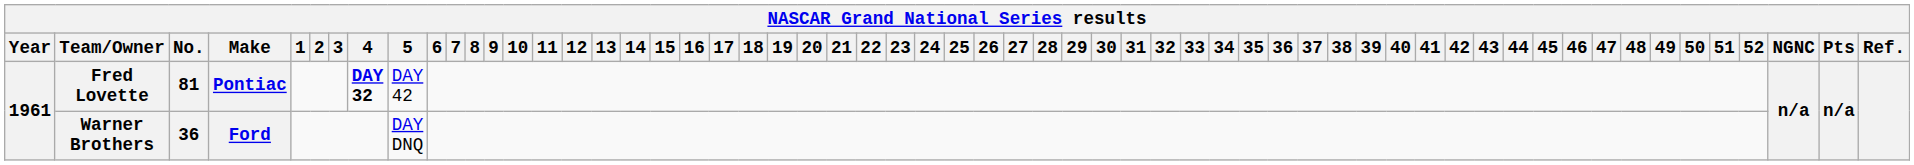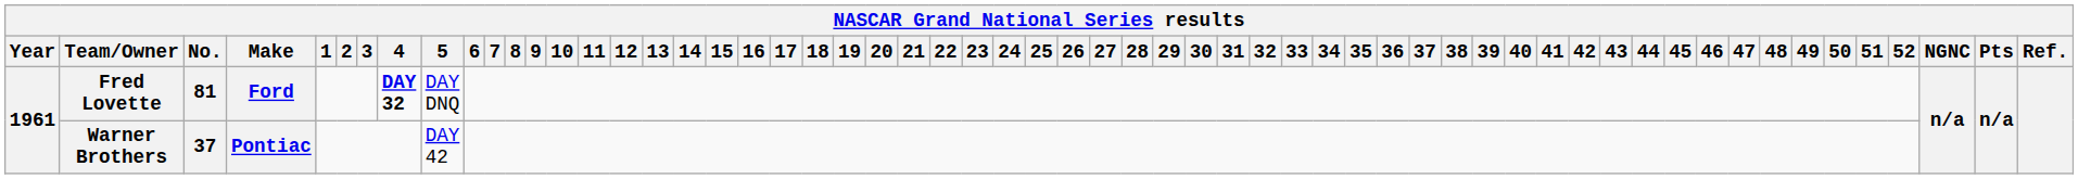Fred Lovette | Make: Pontiac -> Ford
Fred Lovette | 5: DAY 42 -> DAY DNQ
Warner Brothers | No.: 36 -> 37
Warner Brothers | Make: Ford -> Pontiac
Warner Brothers | 5: DAY DNQ -> DAY 42
